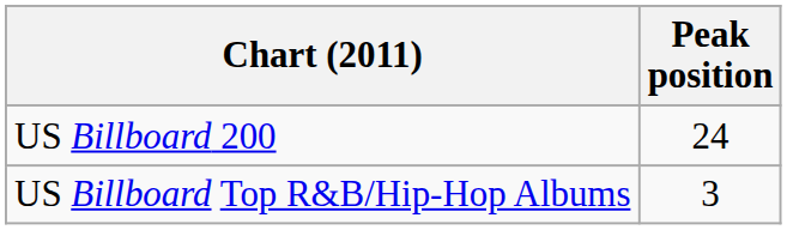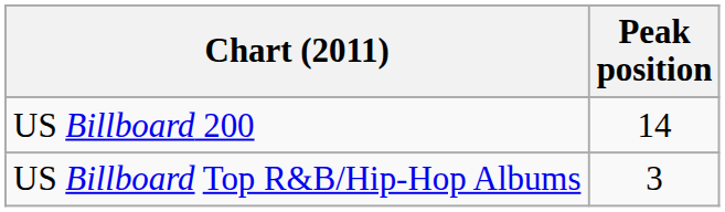US Billboard 200 | Peak position: 24 -> 14
